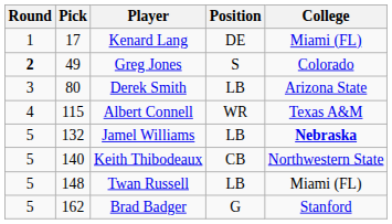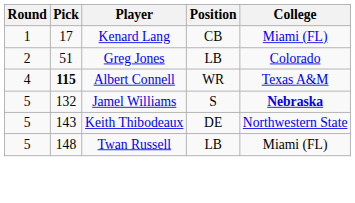Kenard Lang | Position: DE -> CB
Greg Jones | Round: bold -> normal
Greg Jones | Pick: 49 -> 51
Greg Jones | Position: S -> LB
- row: 3 | 80 | Derek Smith | LB | Arizona State
Albert Connell | Pick: normal -> bold
Jamel Williams | Position: LB -> S
Keith Thibodeaux | Pick: 140 -> 143
Keith Thibodeaux | Position: CB -> DE
- row: 5 | 162 | Brad Badger | G | Stanford
